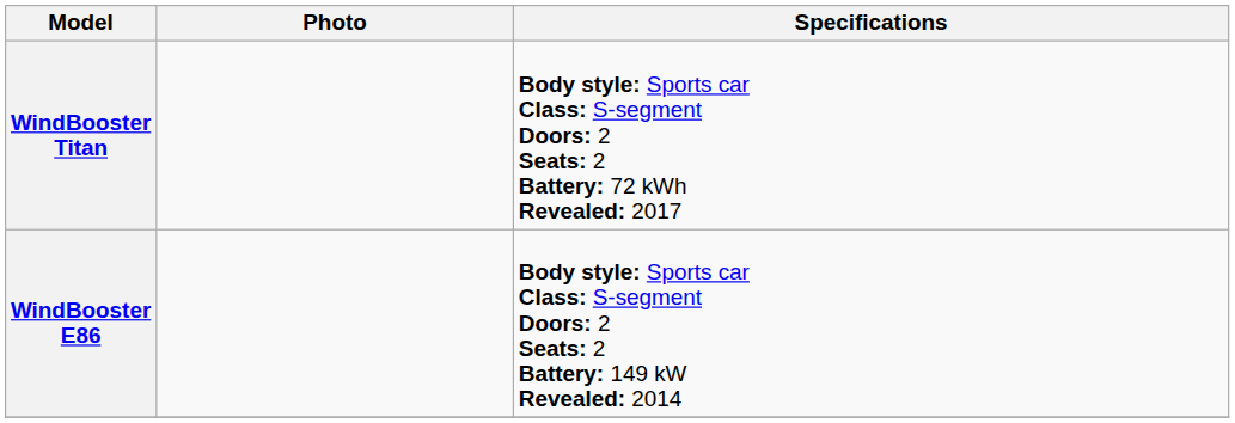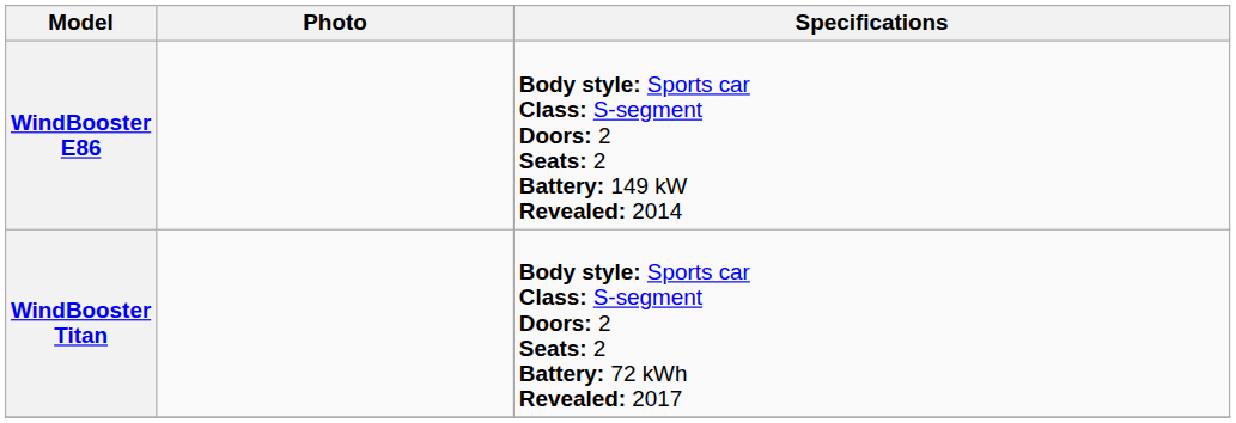rows swapped: WindBooster Titan <-> WindBooster E86
